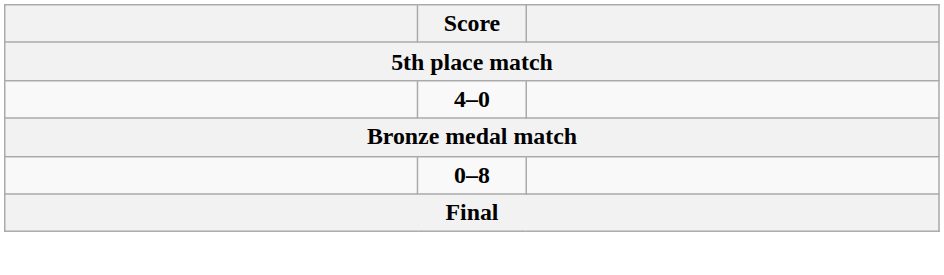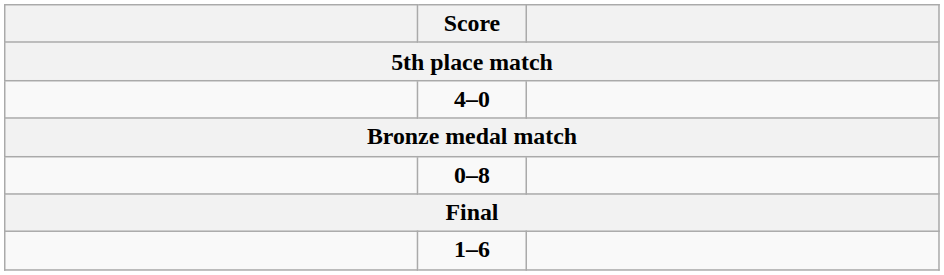+ row: 1–6
